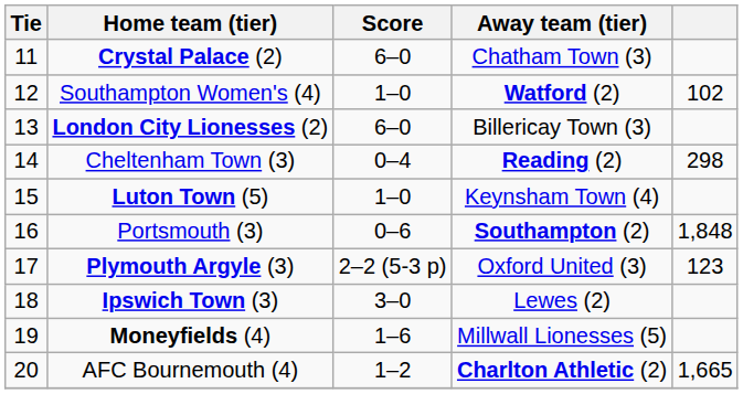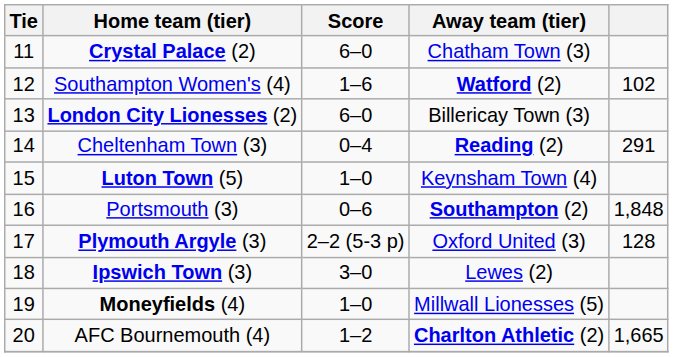Southampton Women's (4) | Score: 1–0 -> 1–6
Cheltenham Town (3) | column 5: 298 -> 291
Plymouth Argyle (3) | column 5: 123 -> 128
Moneyfields (4) | Score: 1–6 -> 1–0
